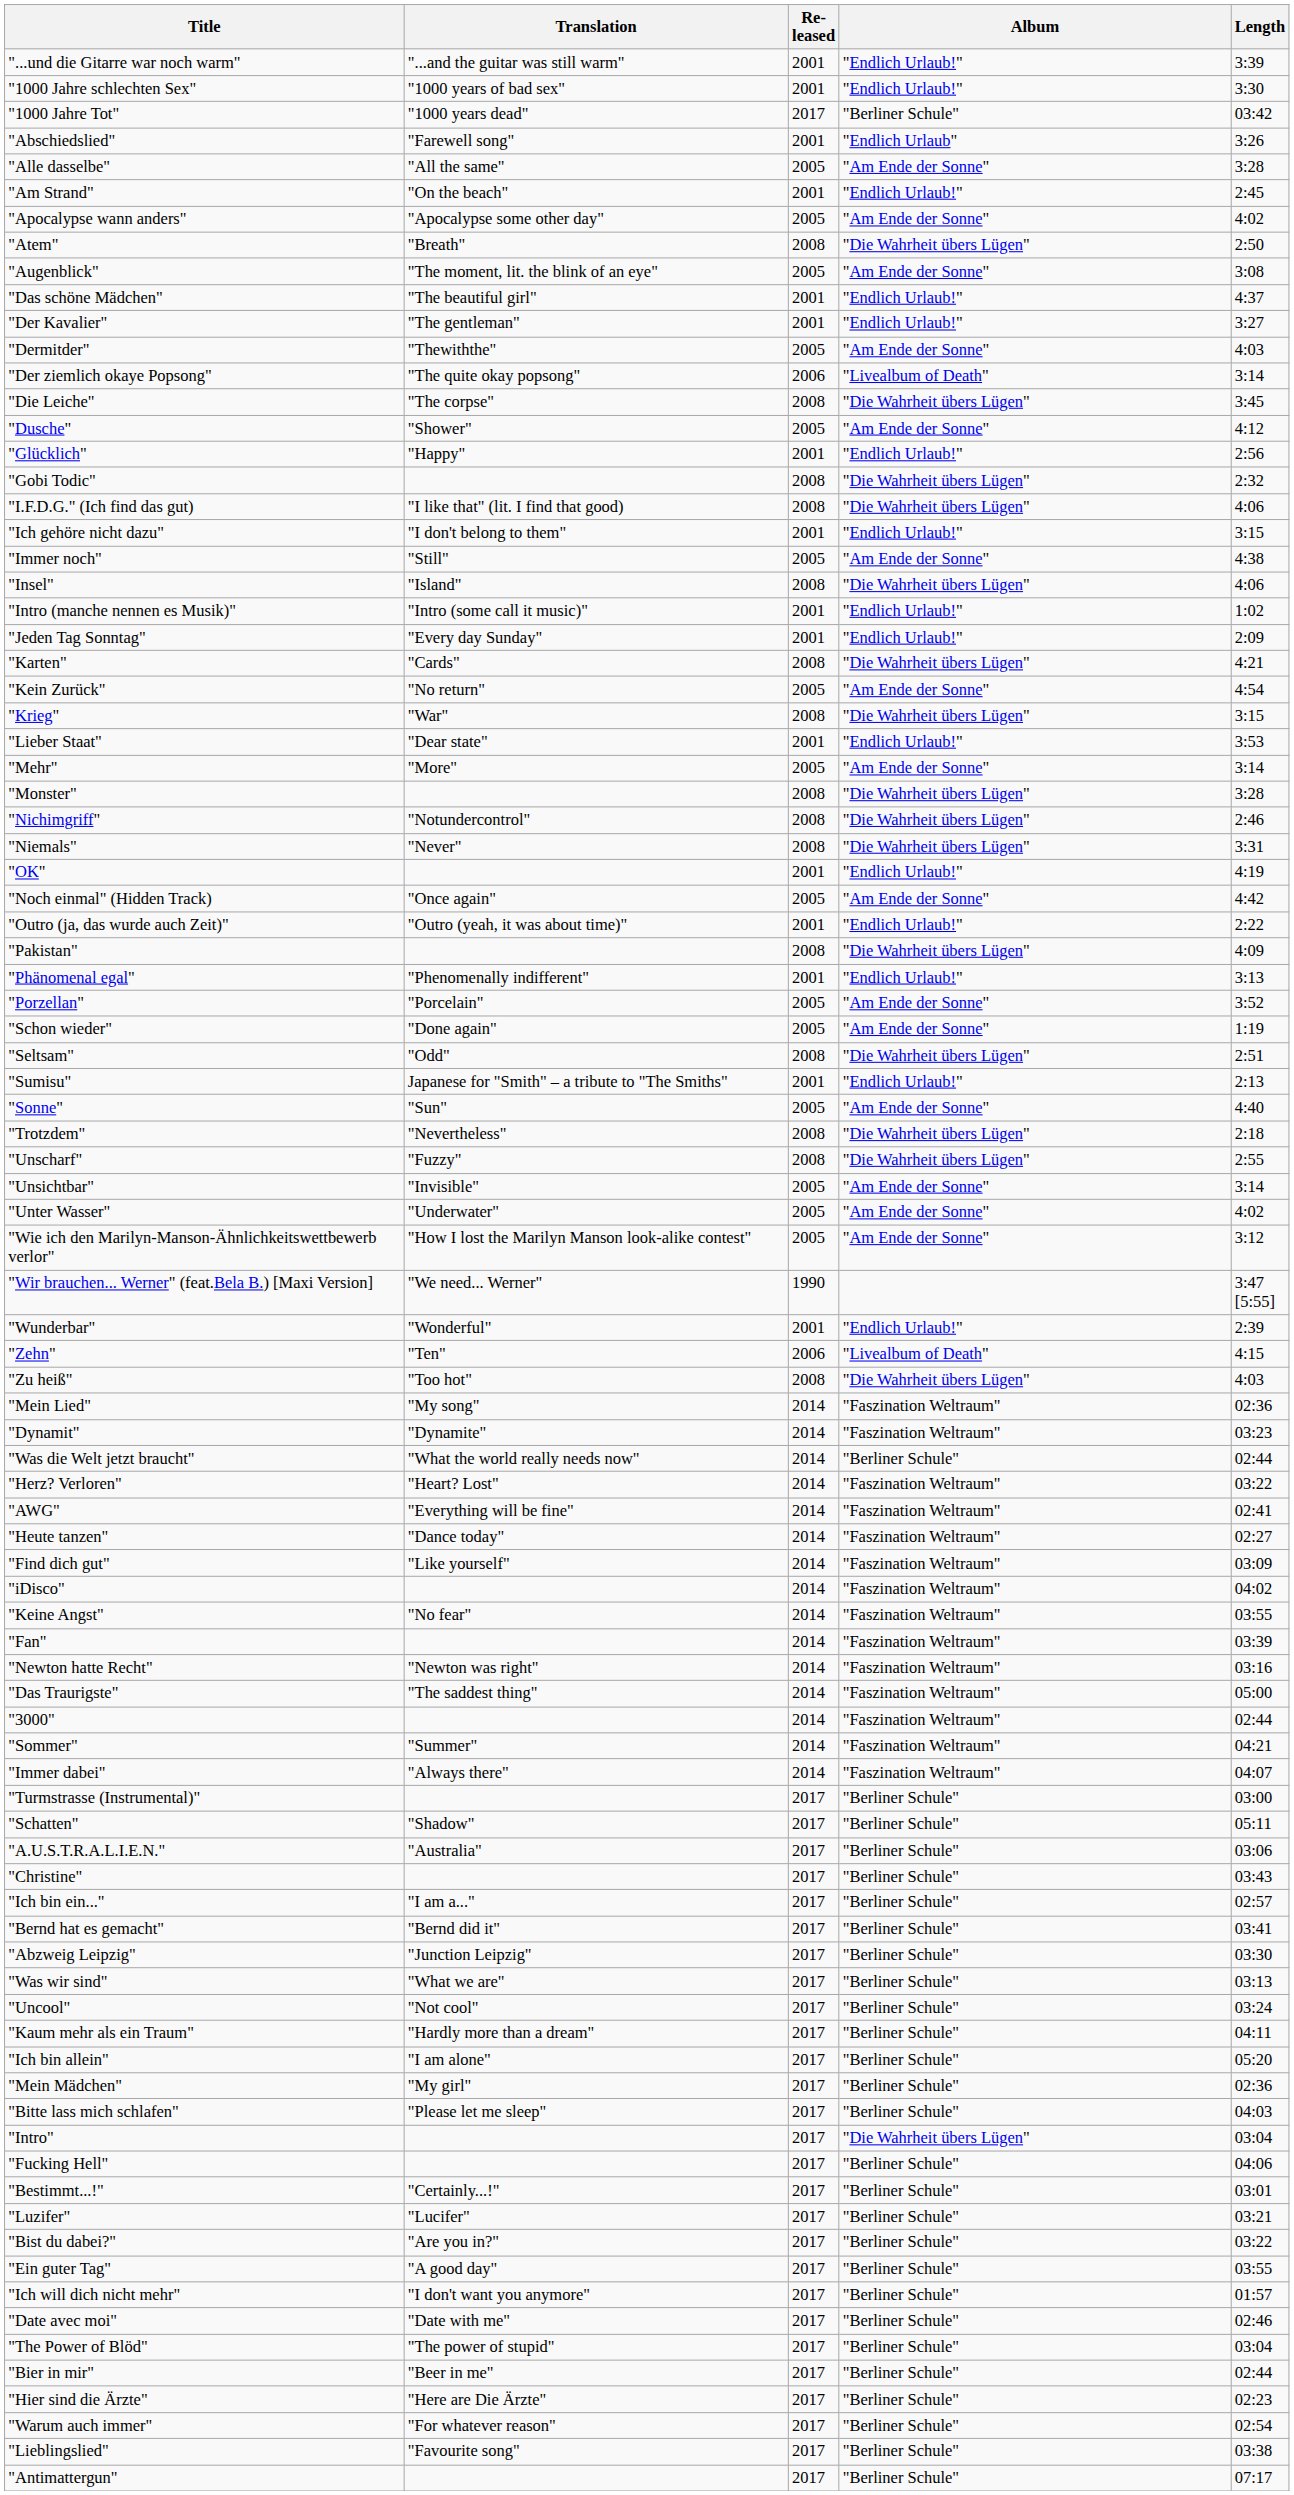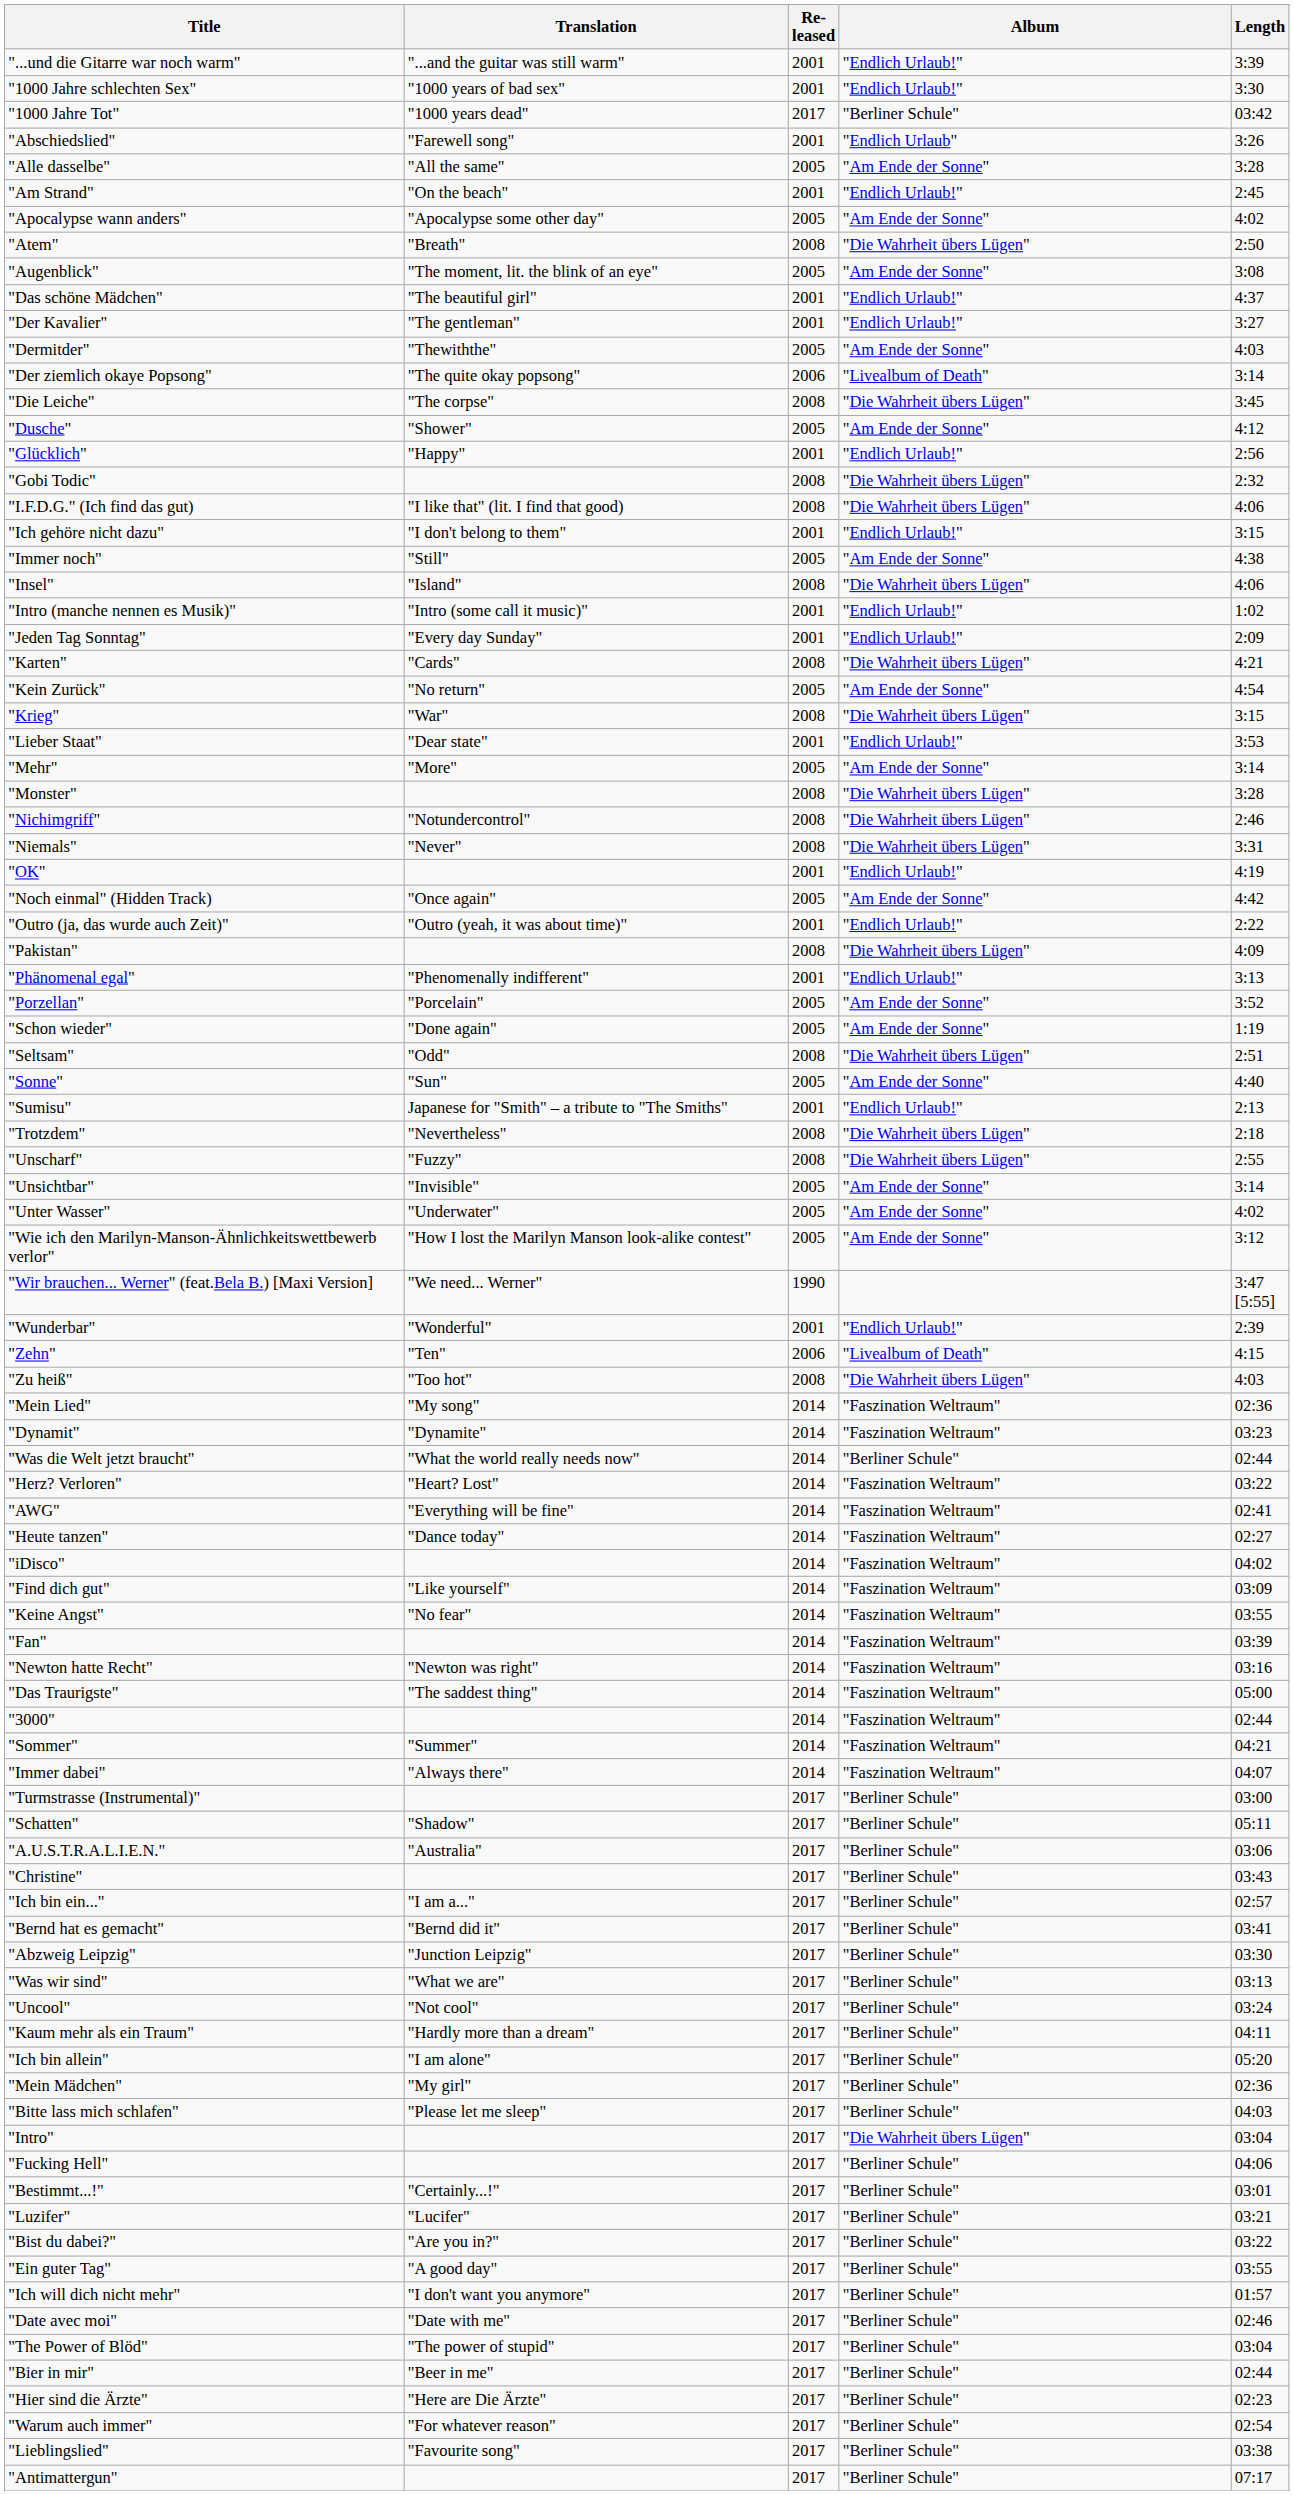rows swapped: "Sonne" <-> "Sumisu"
rows swapped: "iDisco" <-> "Find dich gut"
